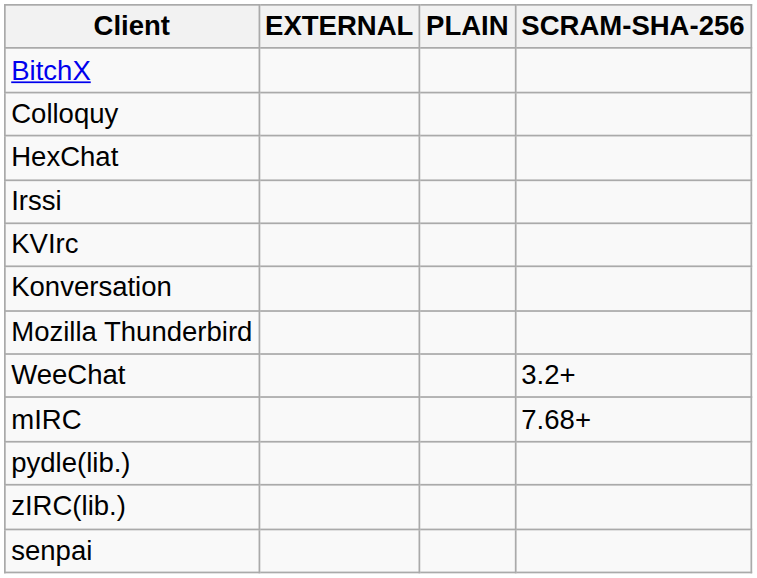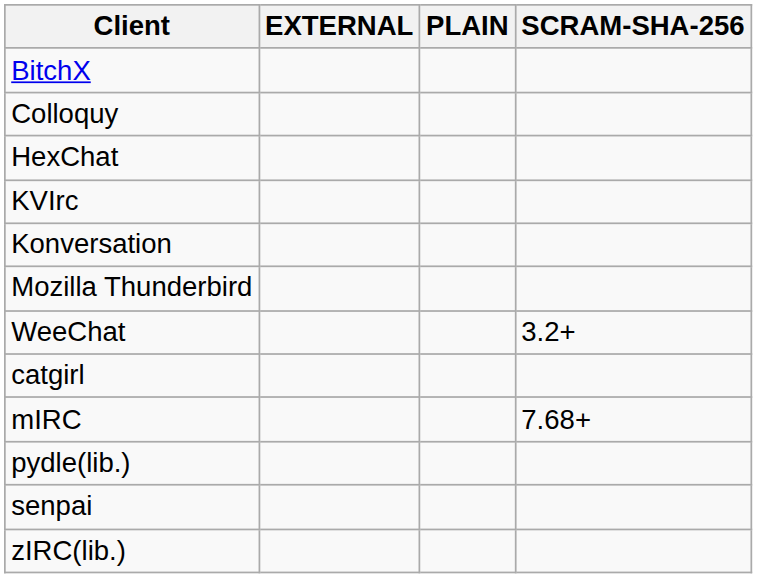- row: Irssi
+ row: catgirl
rows swapped: senpai <-> zIRC(lib.)
